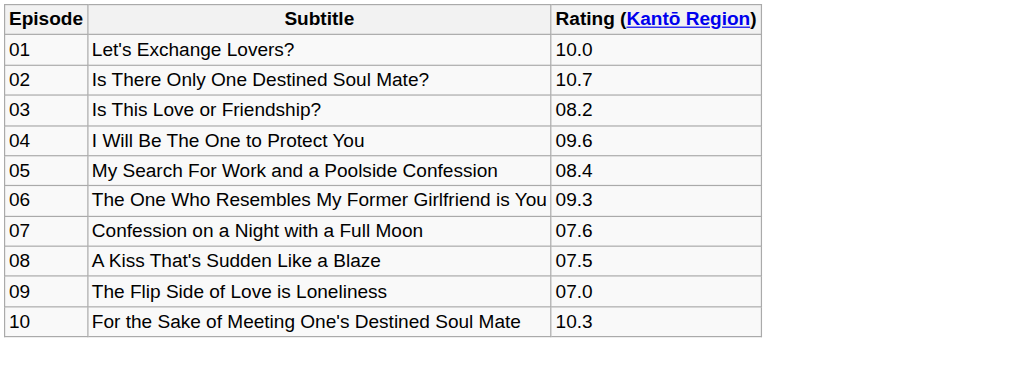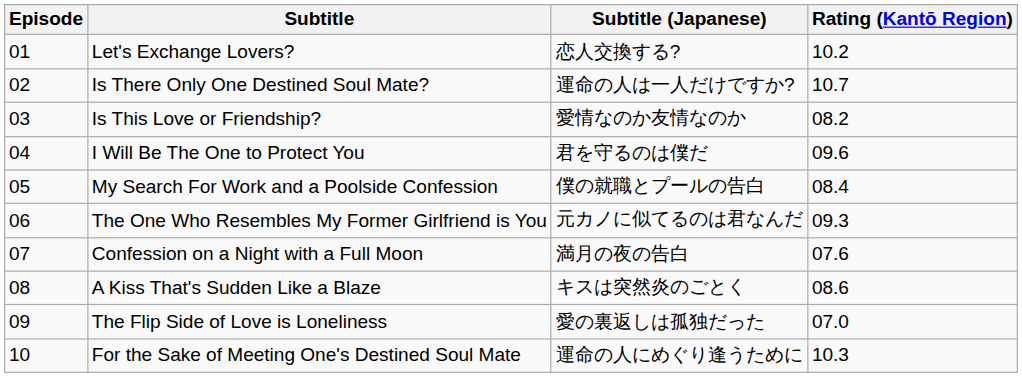+ column: Subtitle (Japanese) | 恋人交換する? | 運命の人は一人だけですか? | 愛情なのか友情なのか | 君を守るのは僕だ | 僕の就職とプールの告白 | 元カノに似てるのは君なんだ | 満月の夜の告白 | キスは突然炎のごとく | 愛の裏返しは孤独だった | 運命の人にめぐり逢うために
Let's Exchange Lovers? | Rating (Kantō Region): 10.0 -> 10.2
A Kiss That's Sudden Like a Blaze | Rating (Kantō Region): 07.5 -> 08.6
